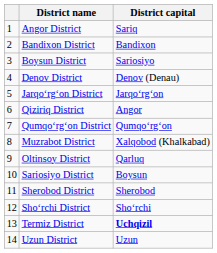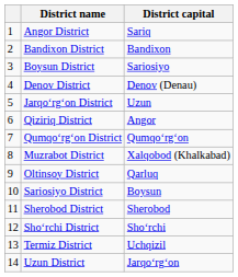Jarqoʻrgʻon District | District capital: Jarqoʻrgʻon -> Uzun
Termiz District | District capital: bold -> normal
Uzun District | District capital: Uzun -> Jarqoʻrgʻon
